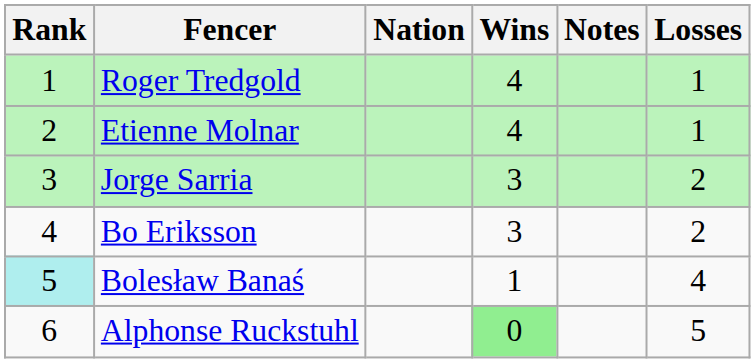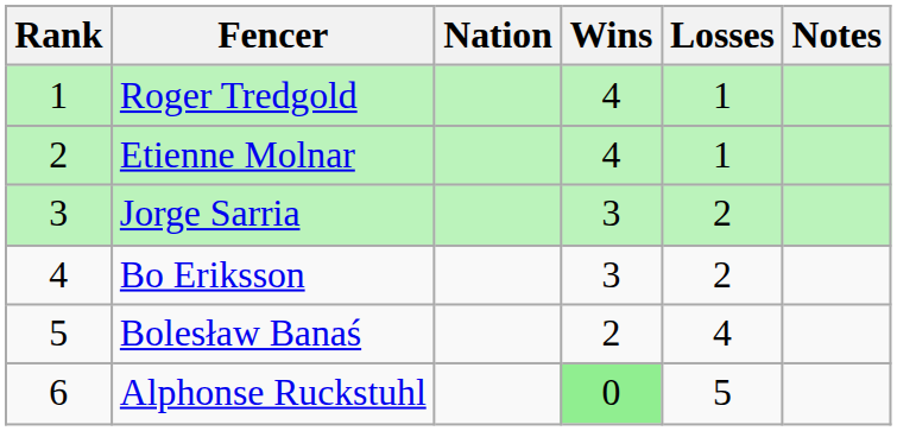columns swapped: Losses <-> Notes
Bolesław Banaś | Rank: paleturquoise background -> no background
Bolesław Banaś | Wins: 1 -> 2
